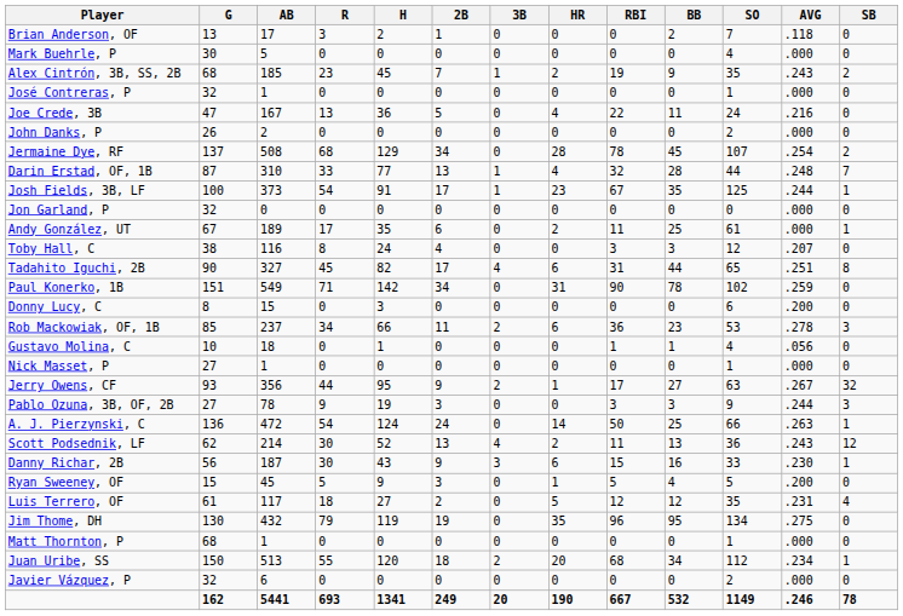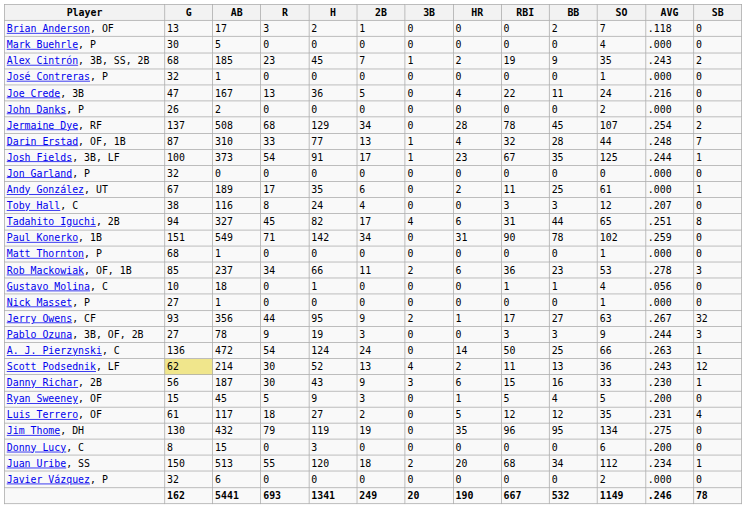Tadahito Iguchi, 2B | G: 90 -> 94
rows swapped: Donny Lucy, C <-> Matt Thornton, P
Scott Podsednik, LF | G: no background -> khaki background
